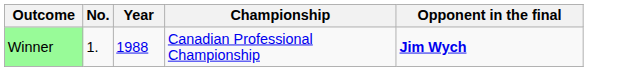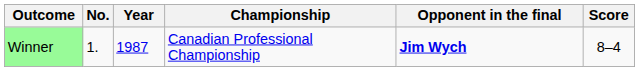+ column: Score | 8–4
Winner | Year: 1988 -> 1987
